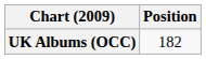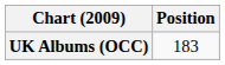UK Albums (OCC) | Position: 182 -> 183
